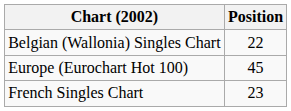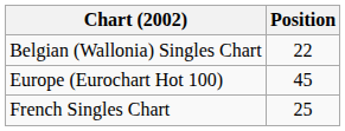French Singles Chart | Position: 23 -> 25
